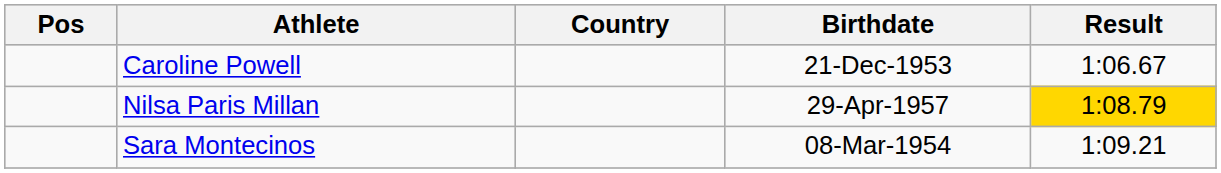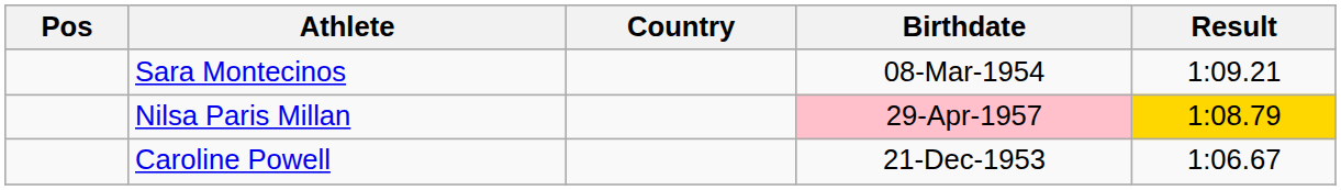rows swapped: Caroline Powell <-> Sara Montecinos
Nilsa Paris Millan | Birthdate: no background -> pink background
